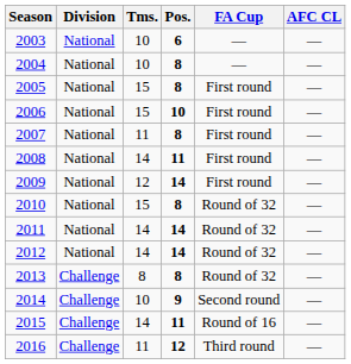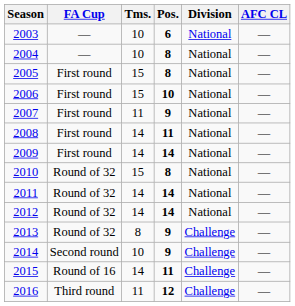columns swapped: Division <-> FA Cup
2007 | Pos.: 8 -> 9
2009 | Tms.: 12 -> 14
2013 | Pos.: 8 -> 9
